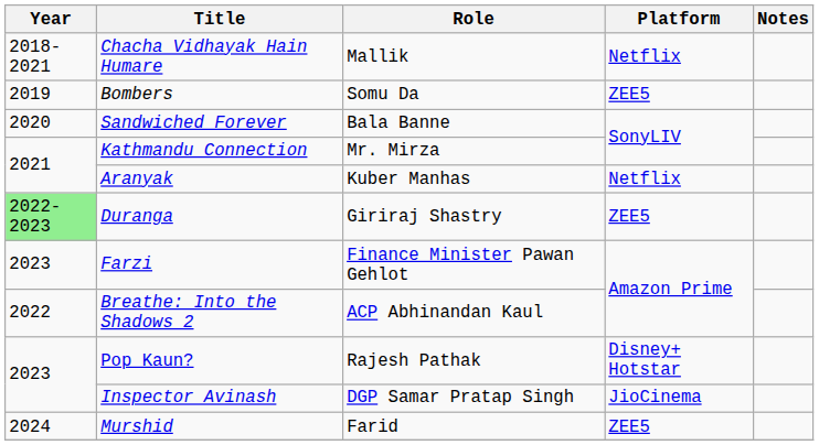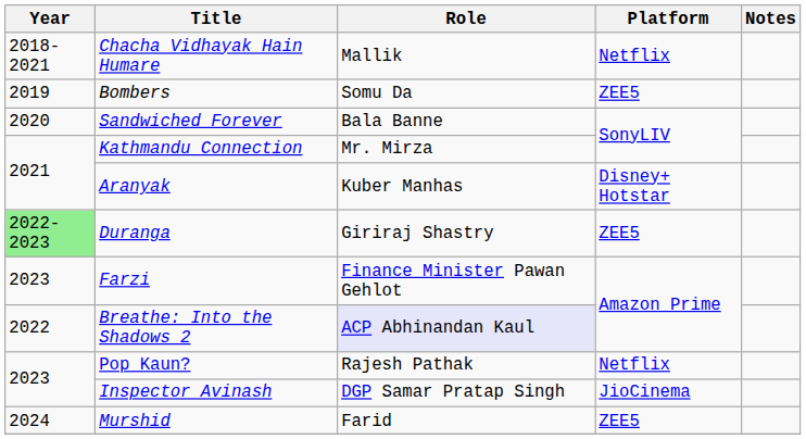Aranyak | Platform: Netflix -> Disney+ Hotstar
Breathe: Into the Shadows 2 | Role: no background -> lavender background
Pop Kaun? | Platform: Disney+ Hotstar -> Netflix
